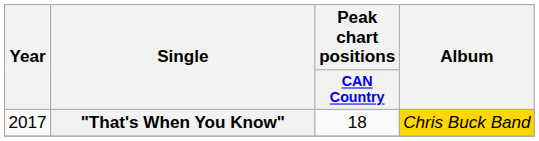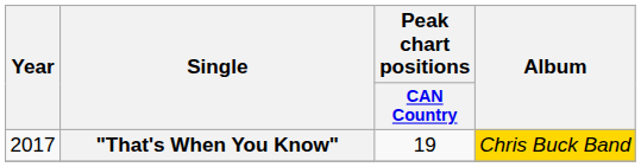"That's When You Know" | Peak chart positions / CAN Country: 18 -> 19
